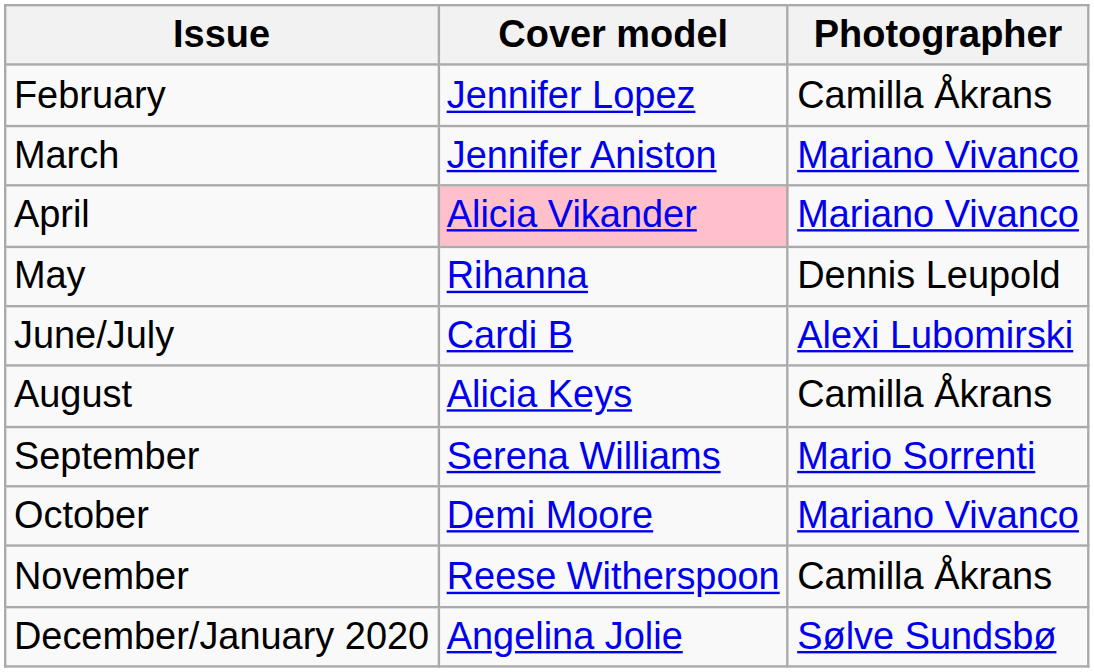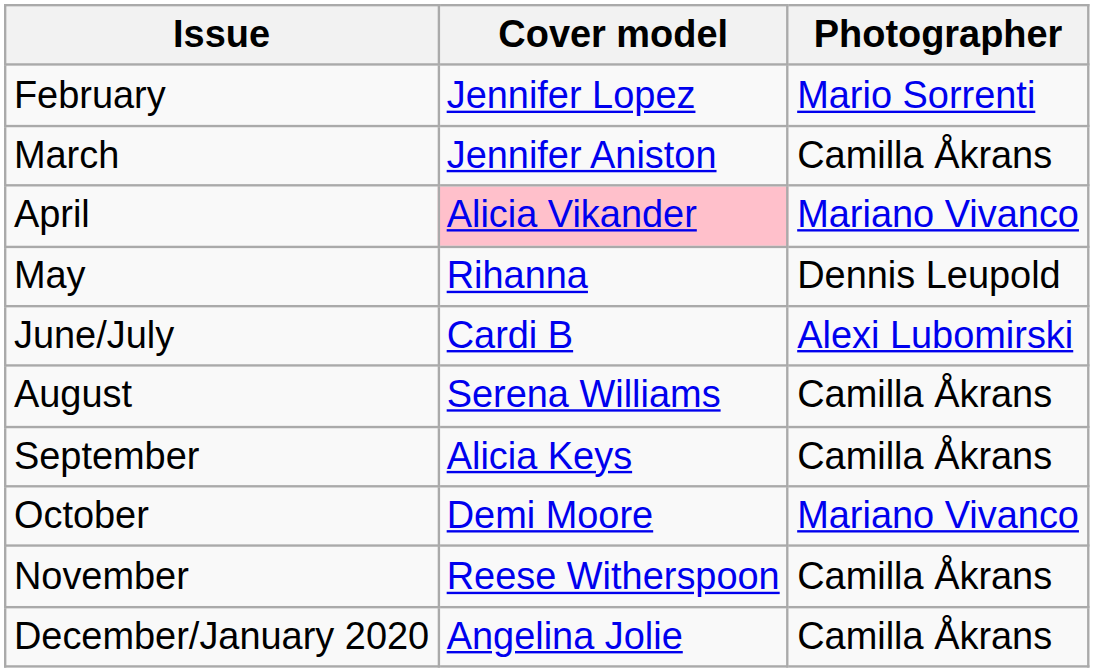February | Photographer: Camilla Åkrans -> Mario Sorrenti
March | Photographer: Mariano Vivanco -> Camilla Åkrans
August | Cover model: Alicia Keys -> Serena Williams
September | Cover model: Serena Williams -> Alicia Keys
September | Photographer: Mario Sorrenti -> Camilla Åkrans
December/January 2020 | Photographer: Sølve Sundsbø -> Camilla Åkrans
